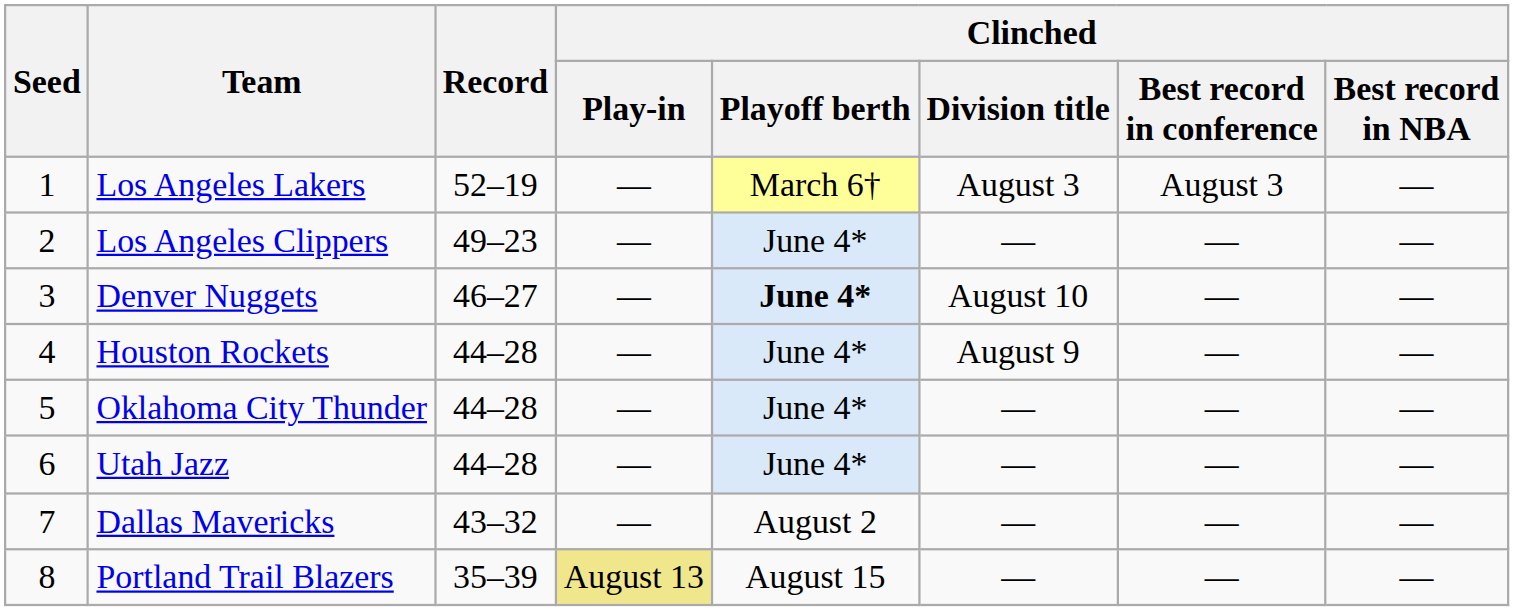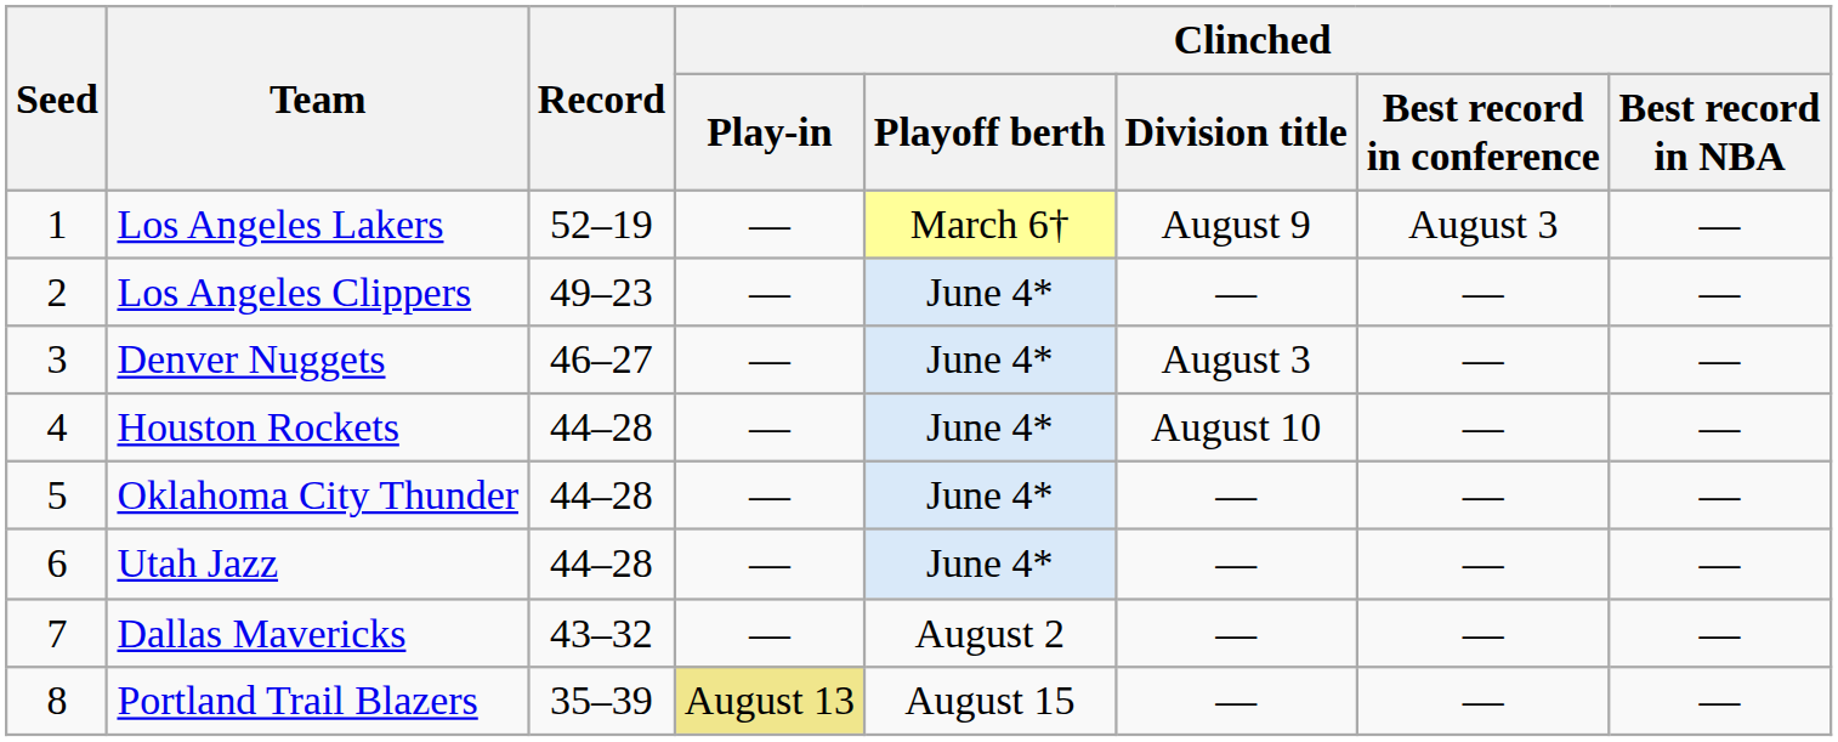Los Angeles Lakers | Clinched / Division title: August 3 -> August 9
Denver Nuggets | Clinched / Playoff berth: bold -> normal
Denver Nuggets | Clinched / Division title: August 10 -> August 3
Houston Rockets | Clinched / Division title: August 9 -> August 10
